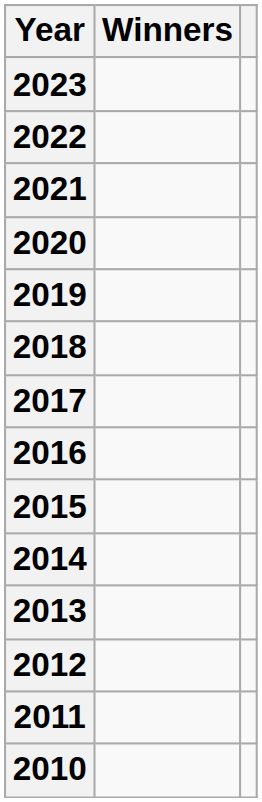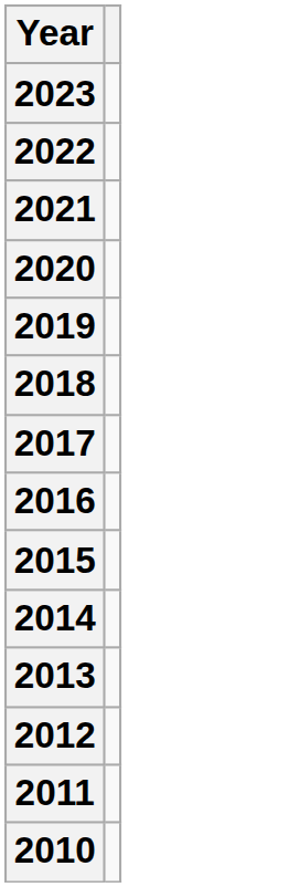- column: Winners
